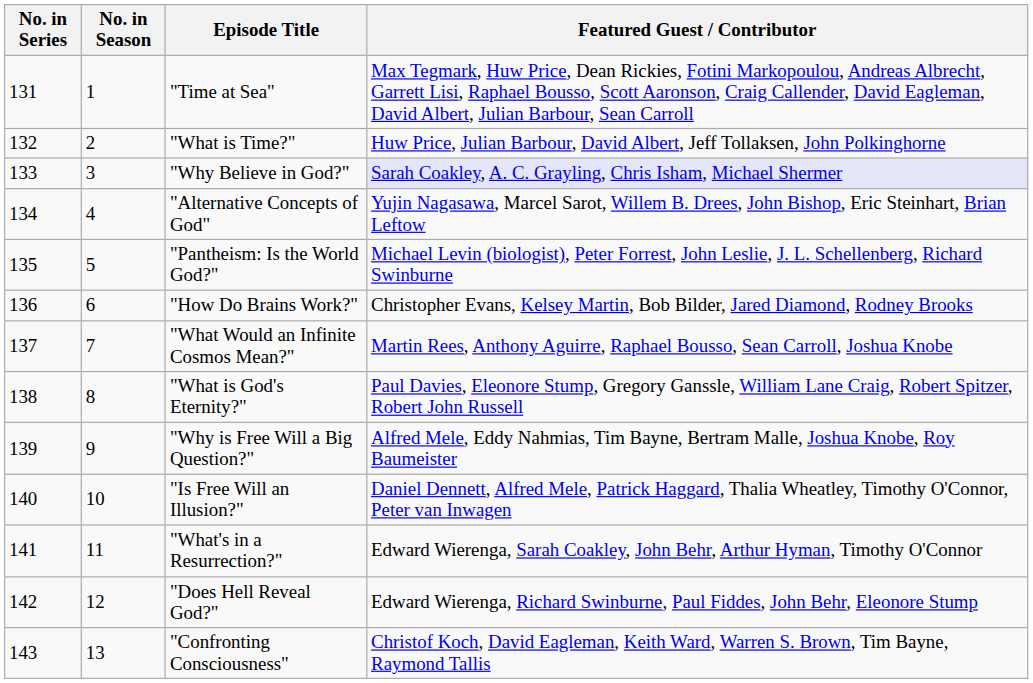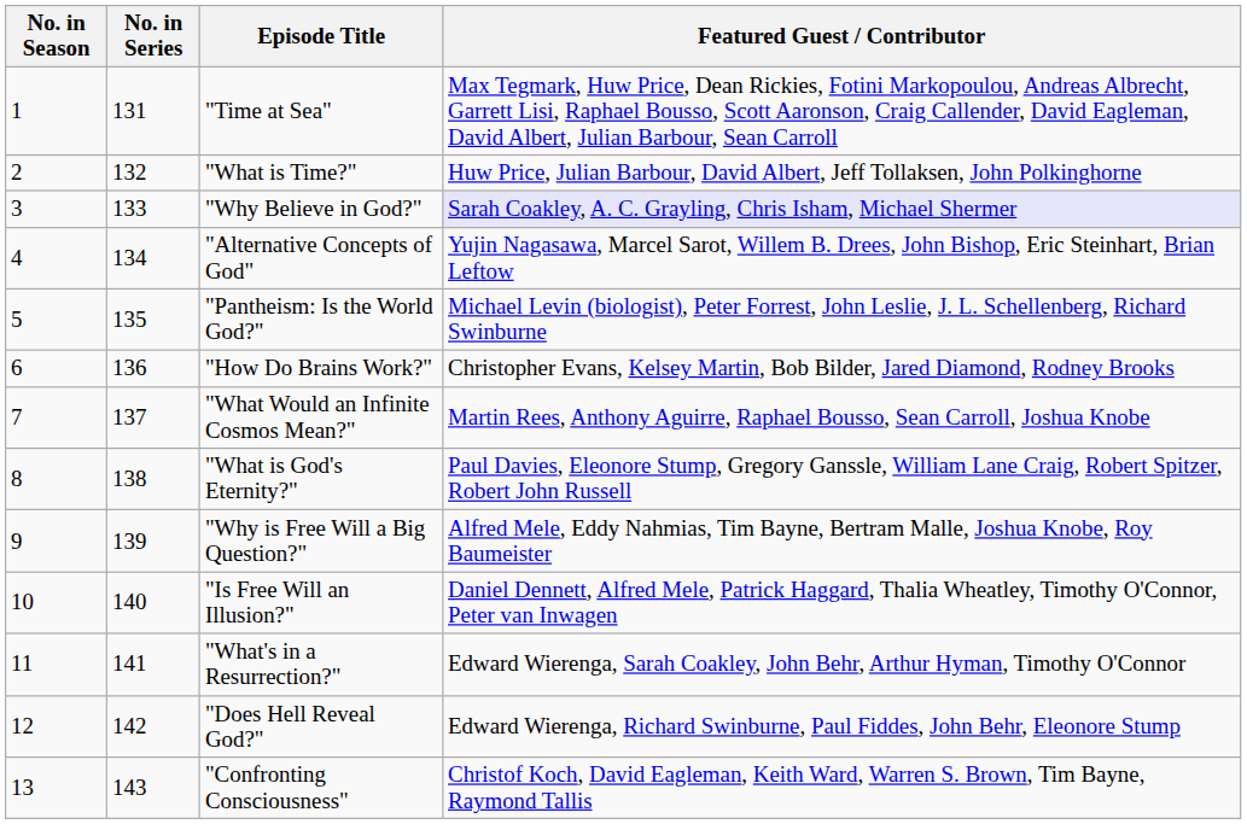columns swapped: No. in Series <-> No. in Season
